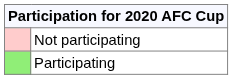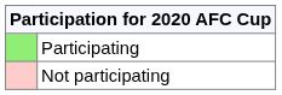rows swapped: Participating <-> Not participating
